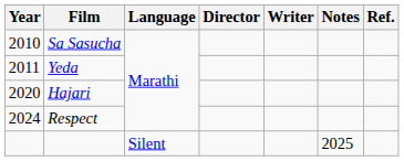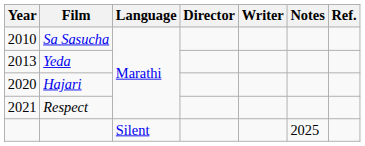Yeda | Year: 2011 -> 2013
Respect | Year: 2024 -> 2021
